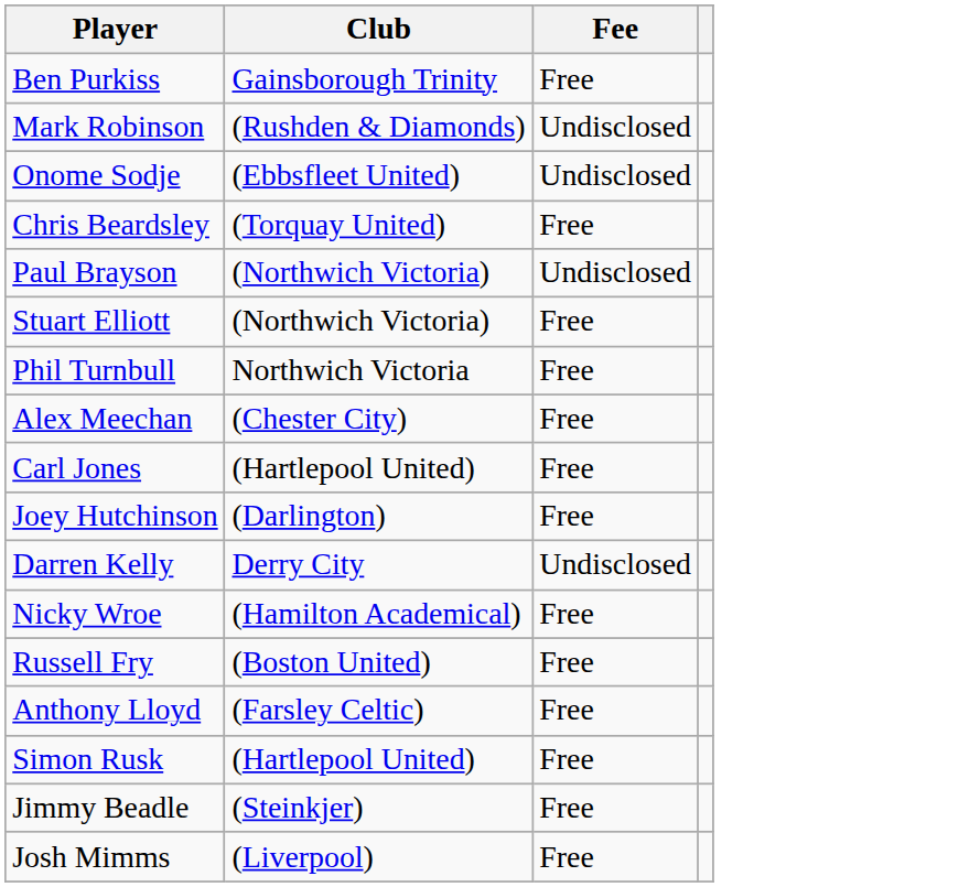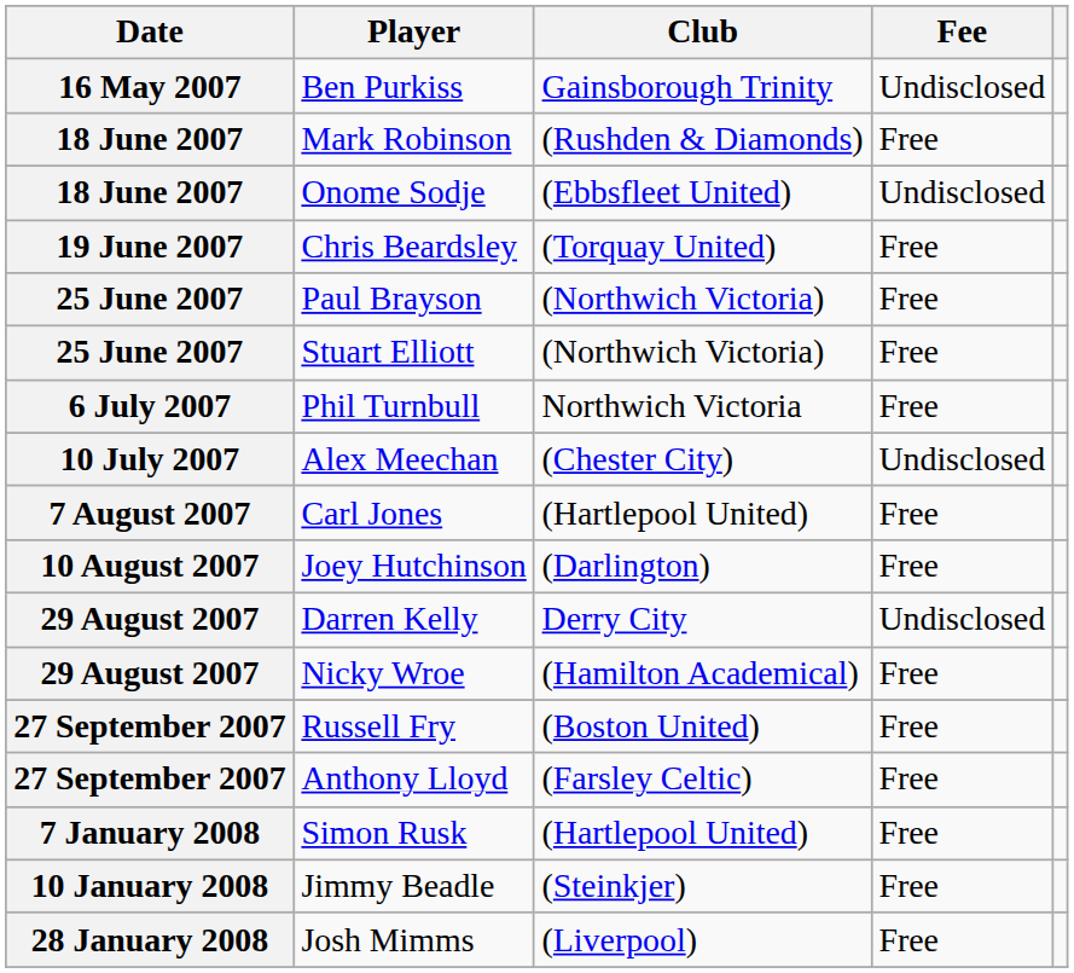+ column: Date | 16 May 2007 | 18 June 2007 | 18 June 2007 | 19 June 2007 | 25 June 2007 | 25 June 2007 | 6 July 2007 | 10 July 2007 | 7 August 2007 | 10 August 2007 | 29 August 2007 | 29 August 2007 | 27 September 2007 | 27 September 2007 | 7 January 2008 | 10 January 2008 | 28 January 2008
Ben Purkiss | Fee: Free -> Undisclosed
Mark Robinson | Fee: Undisclosed -> Free
Paul Brayson | Fee: Undisclosed -> Free
Alex Meechan | Fee: Free -> Undisclosed
